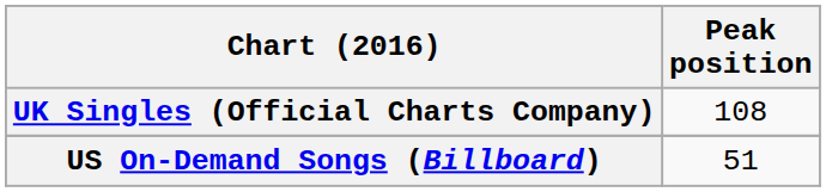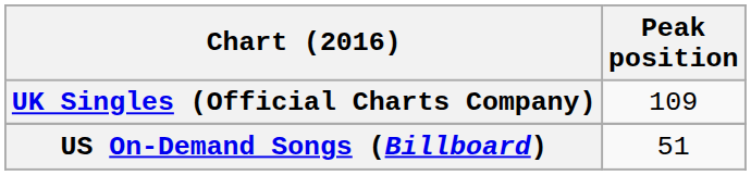UK Singles (Official Charts Company) | Peak position: 108 -> 109
